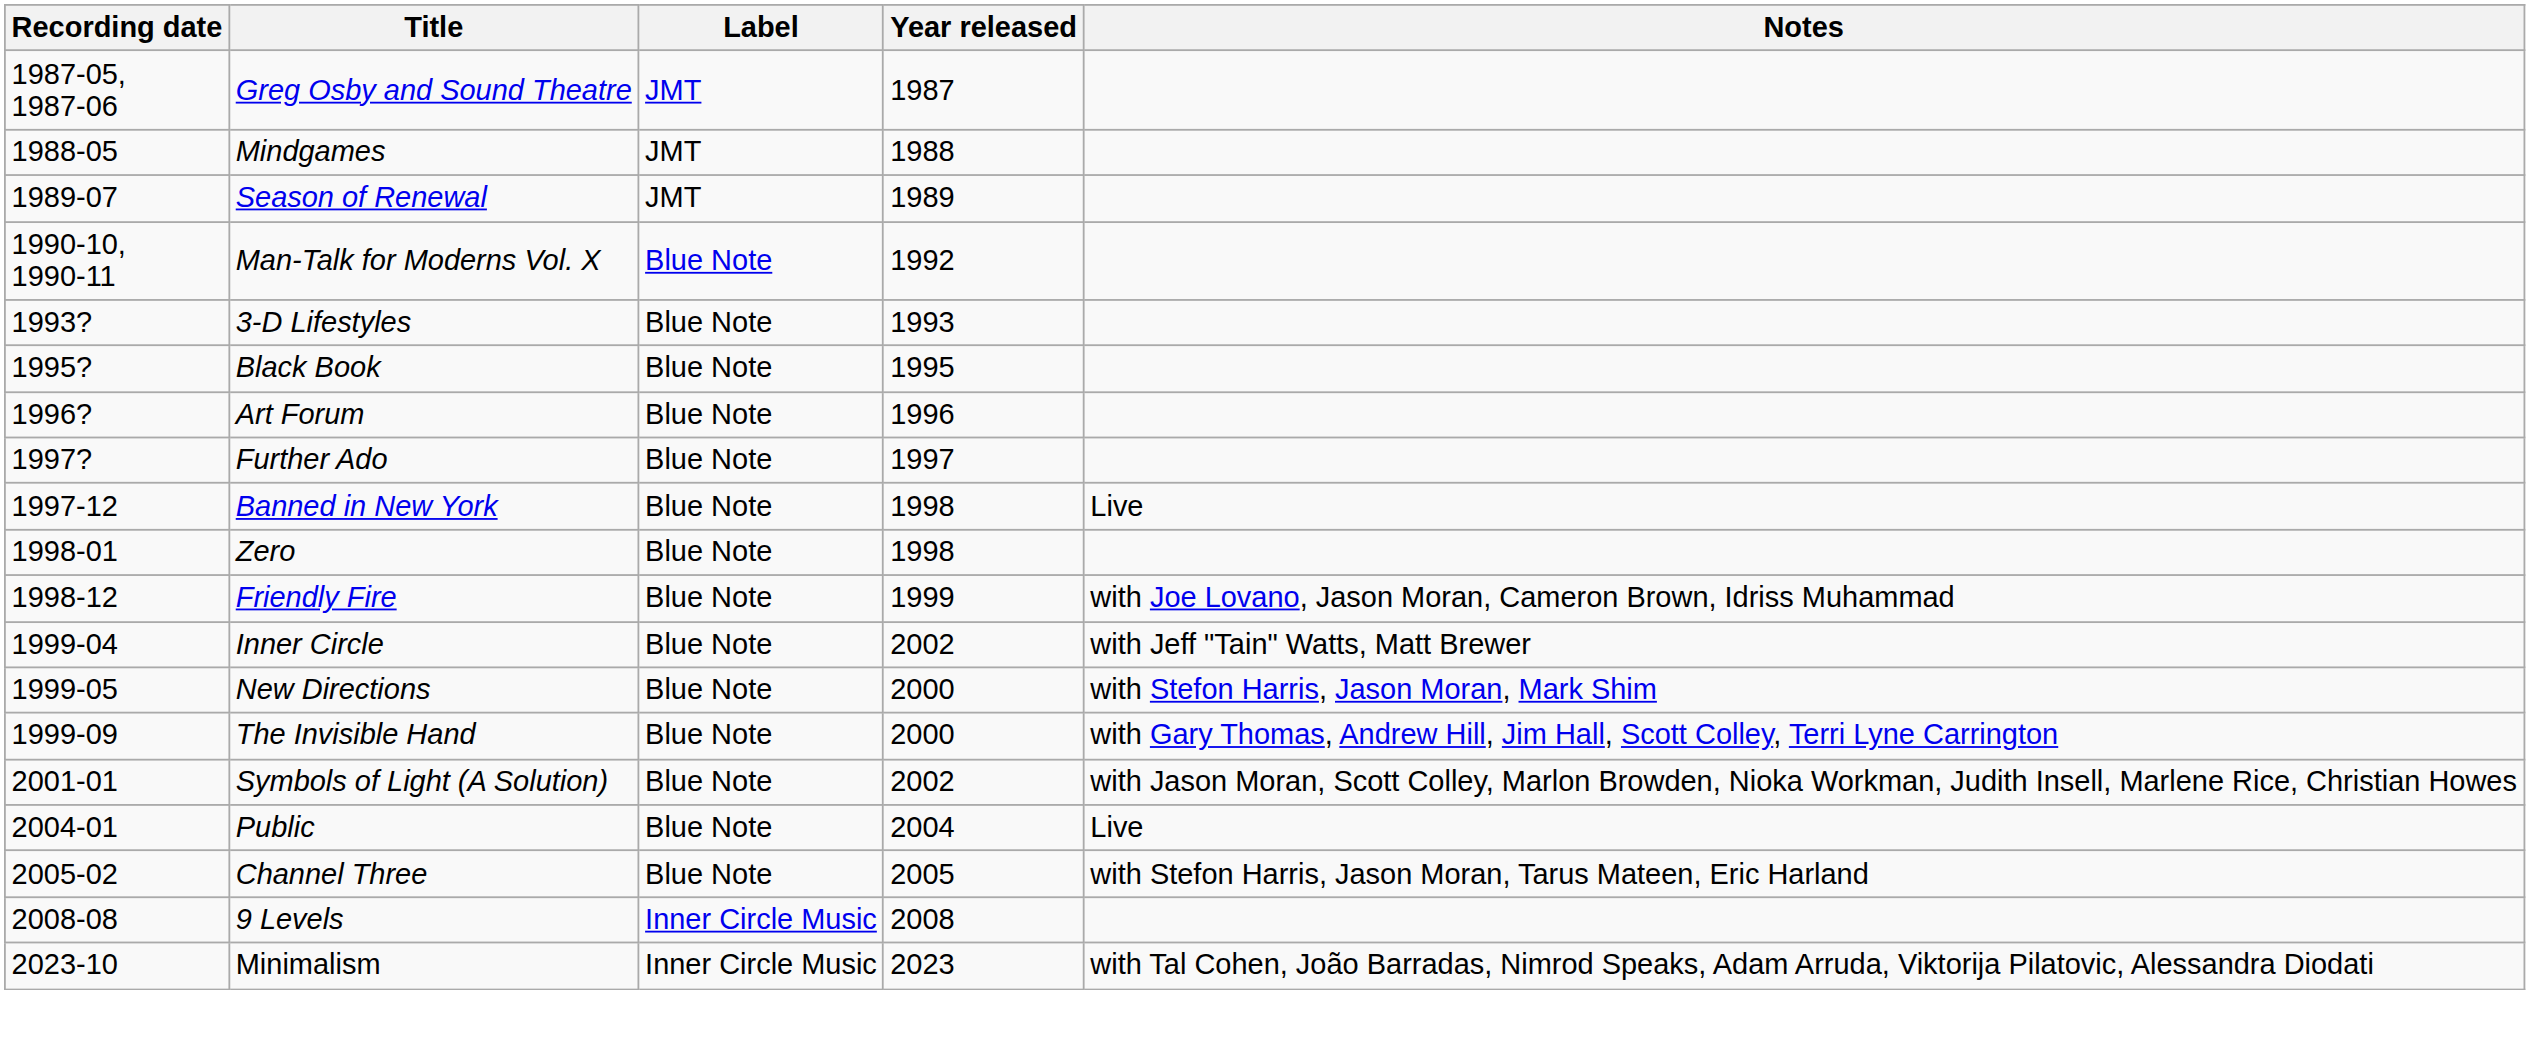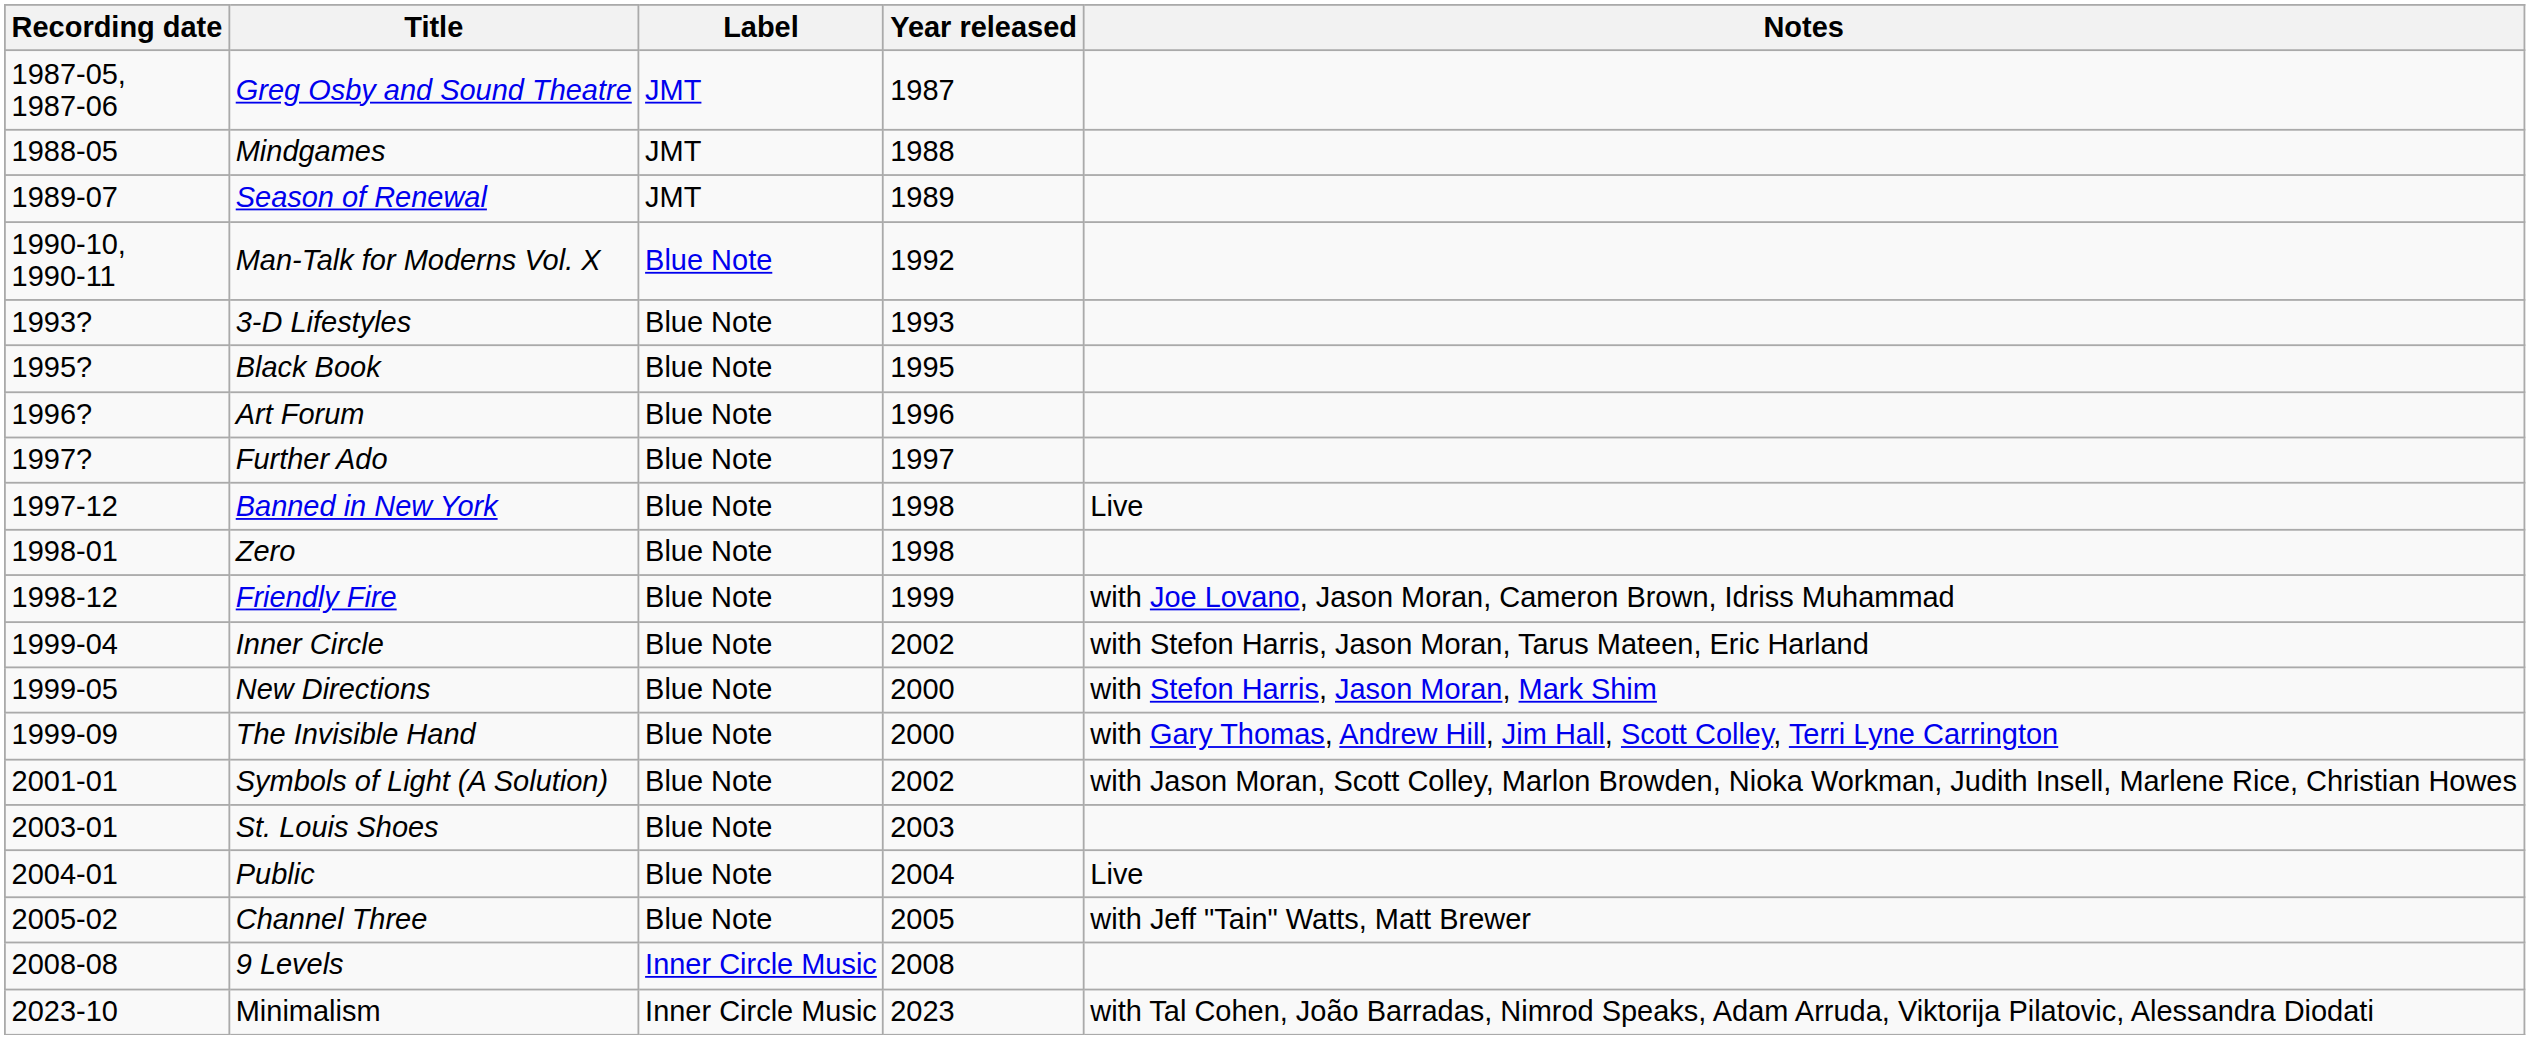Inner Circle | Notes: with Jeff "Tain" Watts, Matt Brewer -> with Stefon Harris, Jason Moran, Tarus Mateen, Eric Harland
+ row: 2003-01 | St. Louis Shoes | Blue Note | 2003
Channel Three | Notes: with Stefon Harris, Jason Moran, Tarus Mateen, Eric Harland -> with Jeff "Tain" Watts, Matt Brewer
